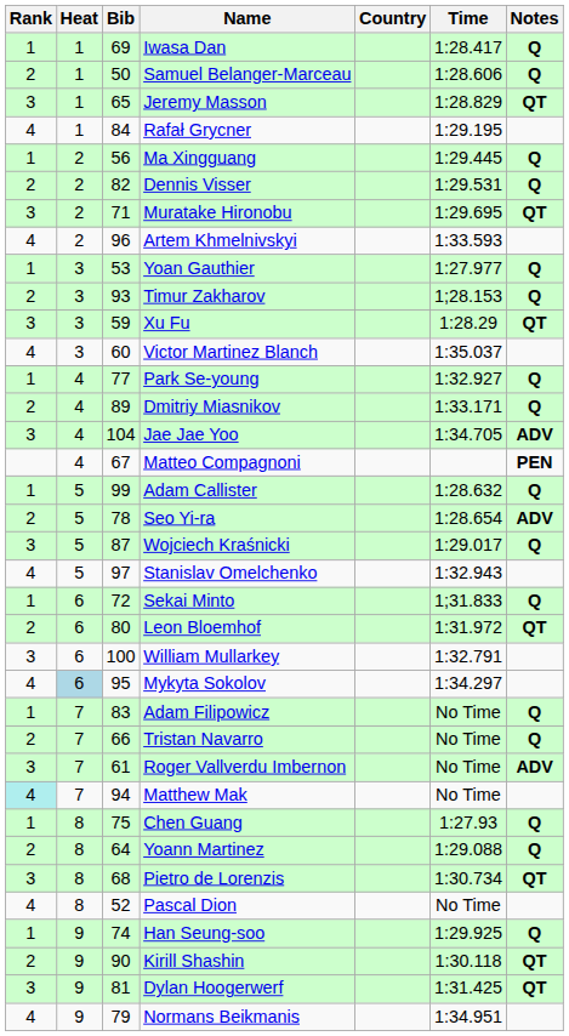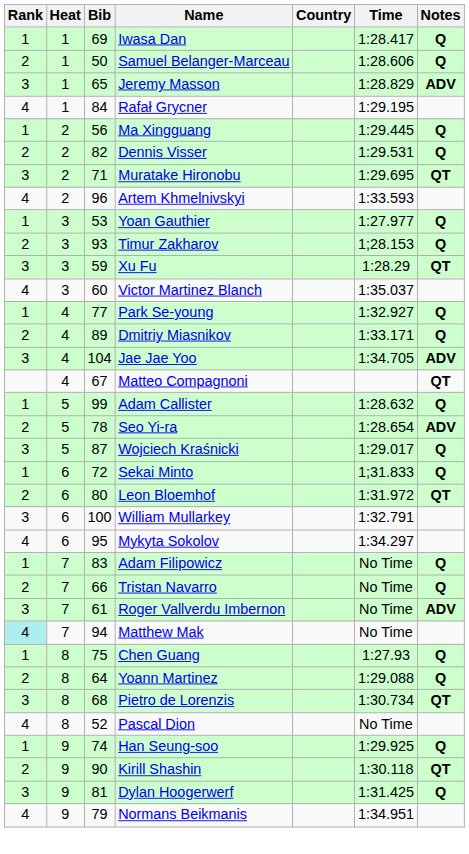Jeremy Masson | Notes: QT -> ADV
Matteo Compagnoni | Notes: PEN -> QT
- row: 4 | 5 | 97 | Stanislav Omelchenko | 1:32.943
Mykyta Sokolov | Heat: lightblue background -> no background
Dylan Hoogerwerf | Notes: QT -> Q
